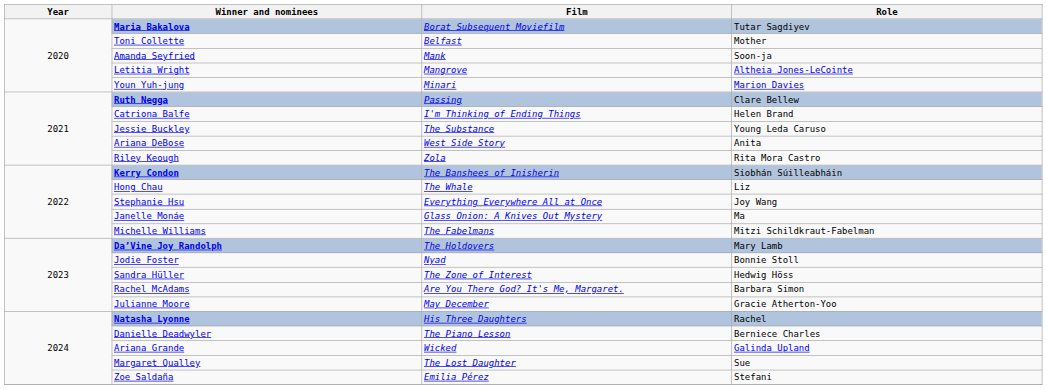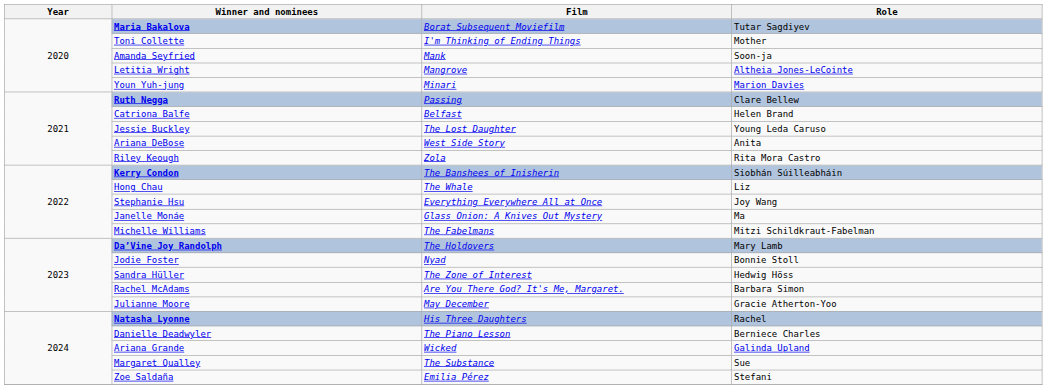Toni Collette | Film: Belfast -> I'm Thinking of Ending Things
Catriona Balfe | Film: I'm Thinking of Ending Things -> Belfast
Jessie Buckley | Film: The Substance -> The Lost Daughter
Margaret Qualley | Film: The Lost Daughter -> The Substance
